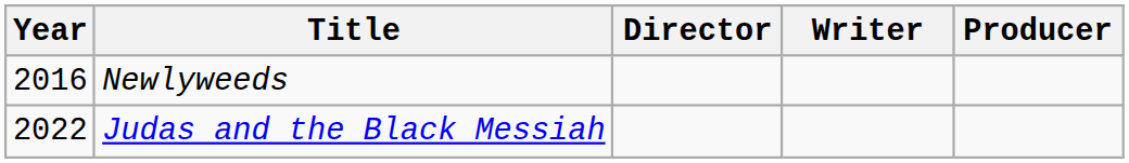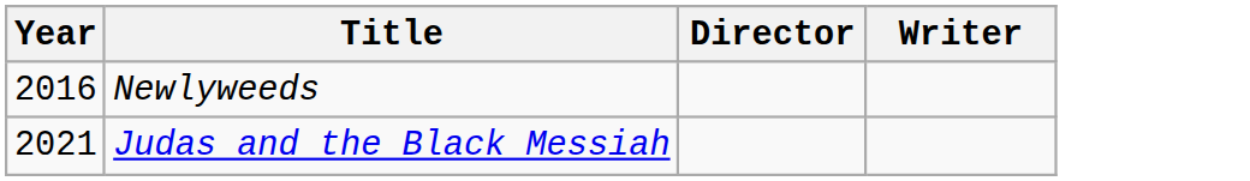- column: Producer
Judas and the Black Messiah | Year: 2022 -> 2021
